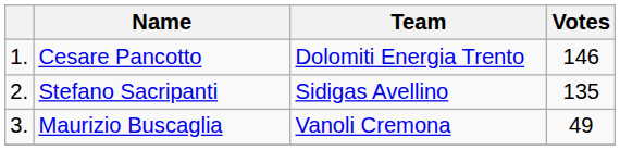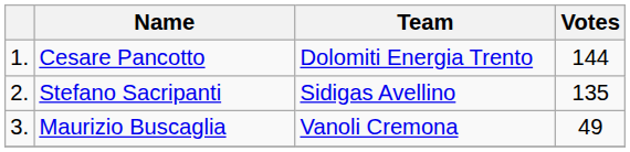Cesare Pancotto | Votes: 146 -> 144
